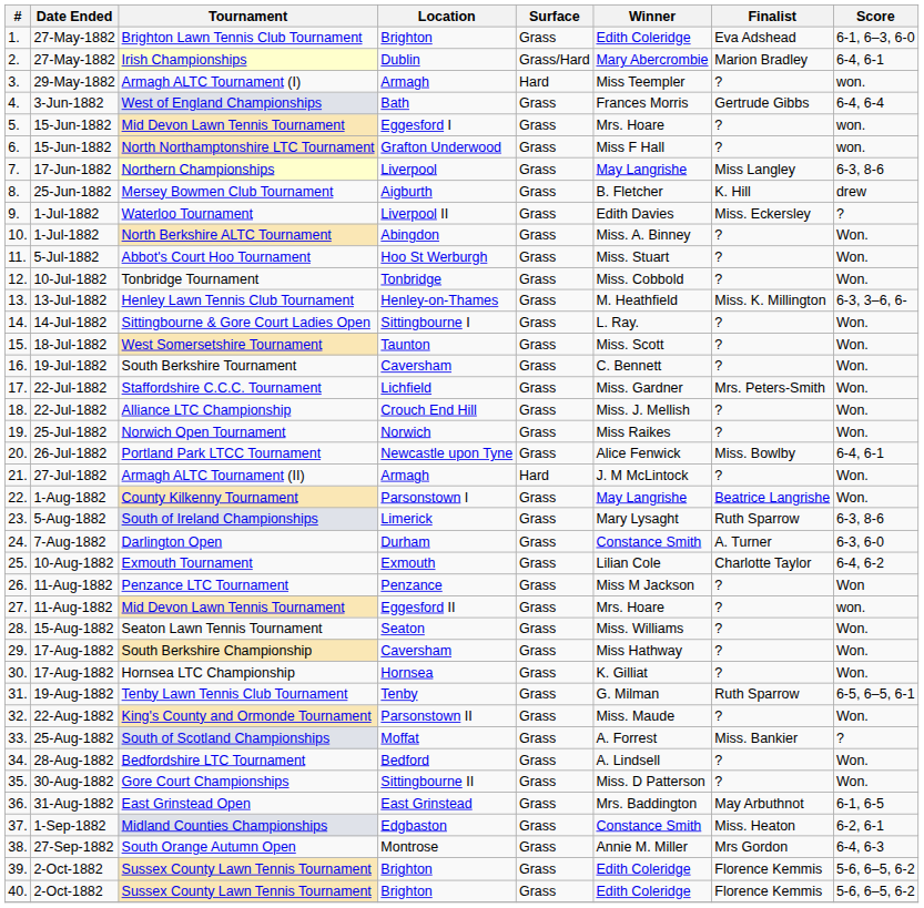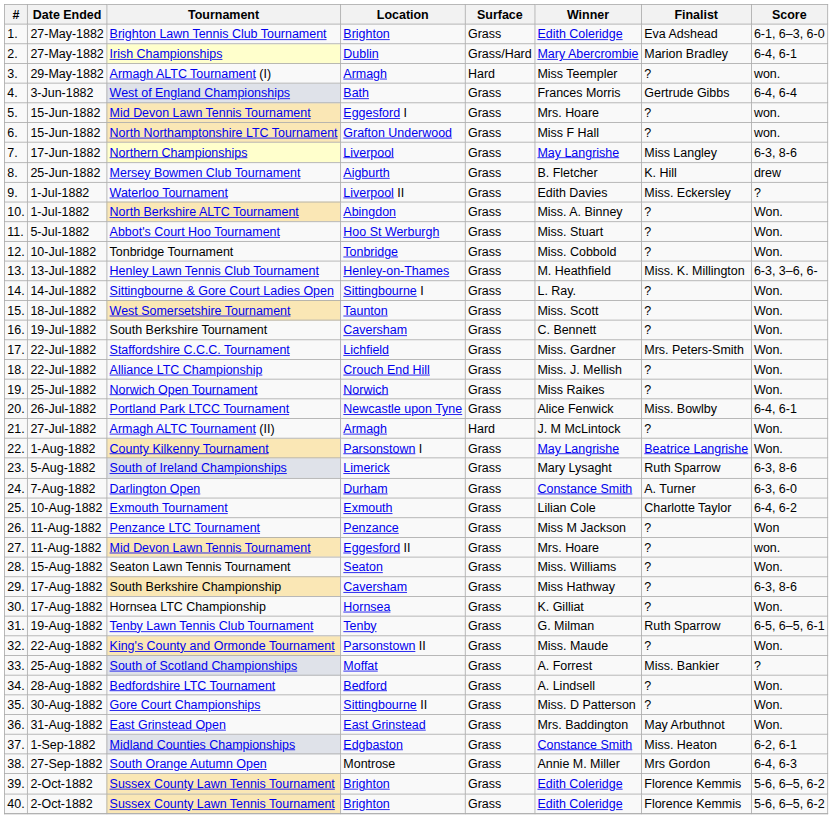South Berkshire Championship | Score: Won. -> 6-3, 8-6
East Grinstead Open | Score: 6-1, 6-5 -> Won.
